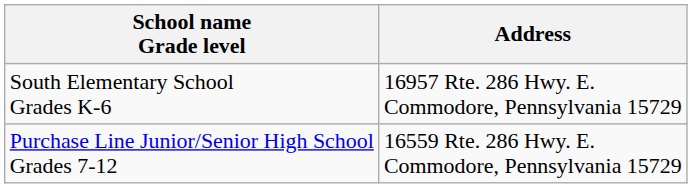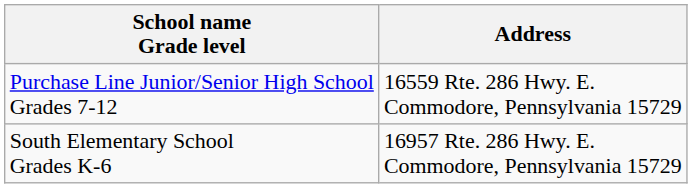rows swapped: Purchase Line Junior/Senior High School Grades 7-12 <-> South Elementary School Grades K-6
